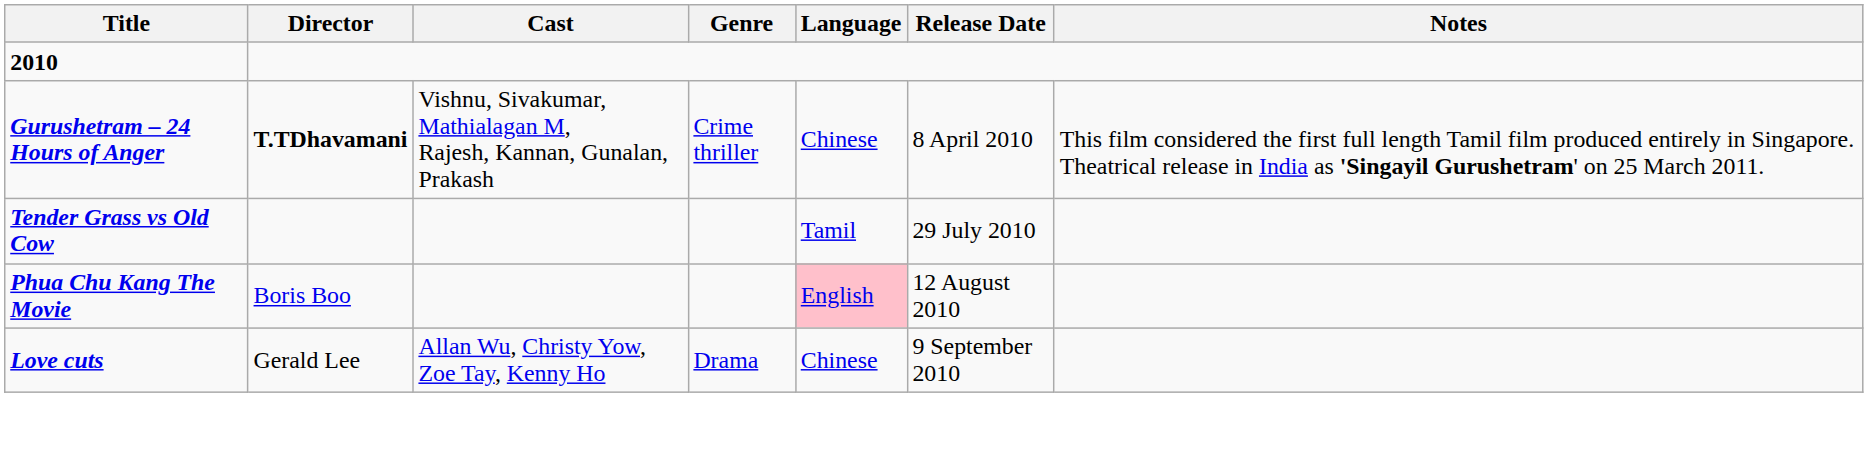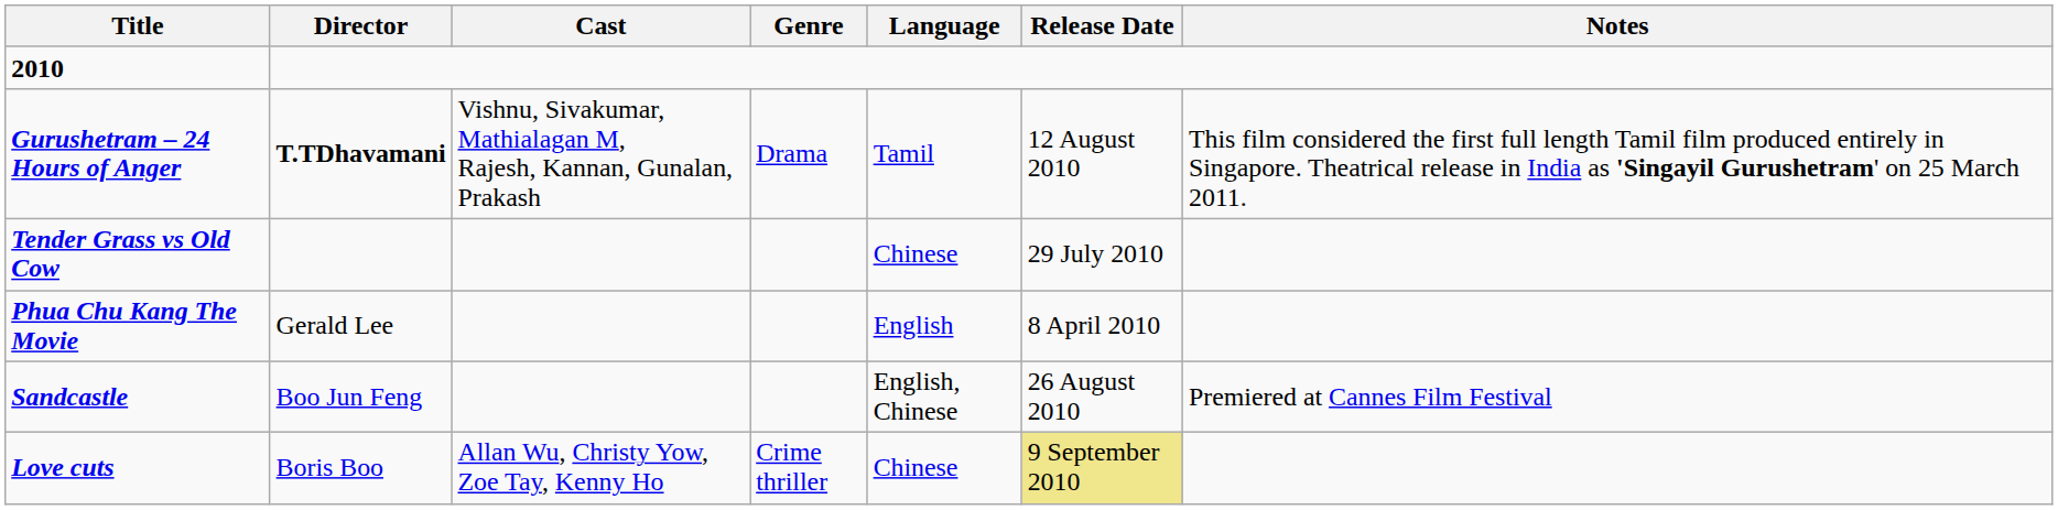Gurushetram – 24 Hours of Anger | Genre: Crime thriller -> Drama
Gurushetram – 24 Hours of Anger | Language: Chinese -> Tamil
Gurushetram – 24 Hours of Anger | Release Date: 8 April 2010 -> 12 August 2010
Tender Grass vs Old Cow | Language: Tamil -> Chinese
Phua Chu Kang The Movie | Director: Boris Boo -> Gerald Lee
Phua Chu Kang The Movie | Language: pink background -> no background
Phua Chu Kang The Movie | Release Date: 12 August 2010 -> 8 April 2010
+ row: Sandcastle | Boo Jun Feng | English, Chinese | 26 August 2010 | Premiered at Cannes Film Festival
Love cuts | Director: Gerald Lee -> Boris Boo
Love cuts | Genre: Drama -> Crime thriller
Love cuts | Release Date: no background -> khaki background
